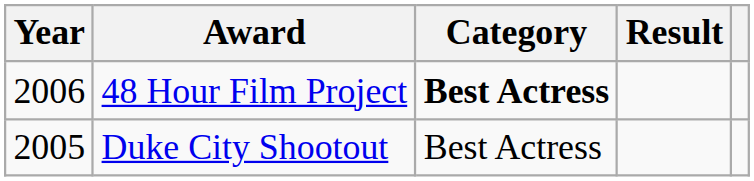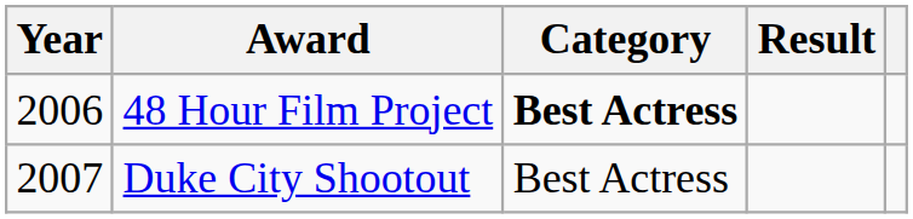Duke City Shootout | Year: 2005 -> 2007
